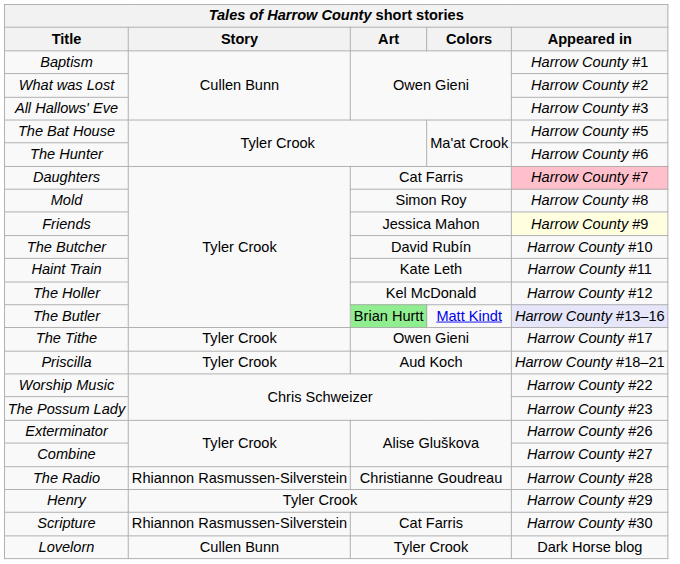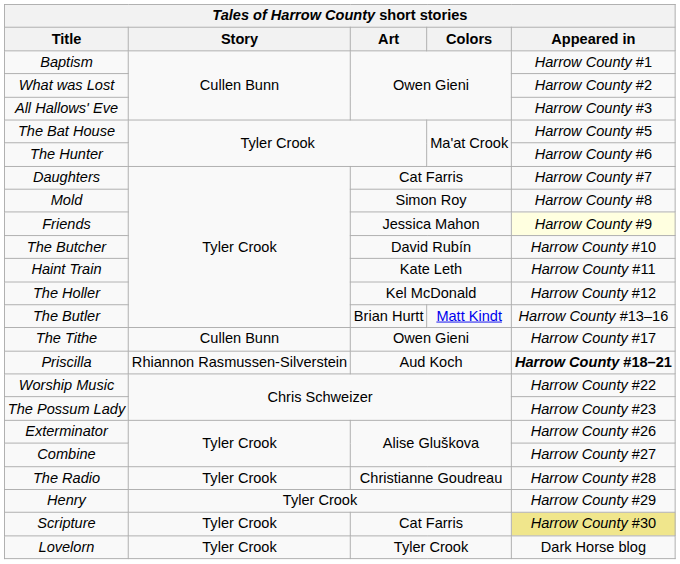Daughters | Appeared in: pink background -> no background
The Butler | Art: lightgreen background -> no background
The Butler | Appeared in: lavender background -> no background
The Tithe | Story: Tyler Crook -> Cullen Bunn
Priscilla | Story: Tyler Crook -> Rhiannon Rasmussen-Silverstein
Priscilla | Appeared in: normal -> bold
The Radio | Story: Rhiannon Rasmussen-Silverstein -> Tyler Crook
Scripture | Story: Rhiannon Rasmussen-Silverstein -> Tyler Crook
Scripture | Appeared in: no background -> khaki background
Lovelorn | Story: Cullen Bunn -> Tyler Crook
